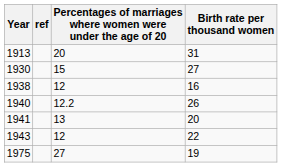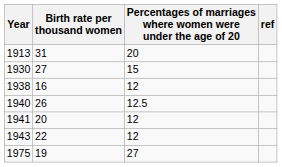columns swapped: Birth rate per thousand women <-> ref
1940 | column 3: 12.2 -> 12.5
1941 | column 3: 13 -> 12
